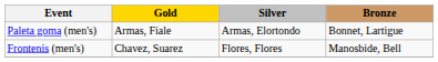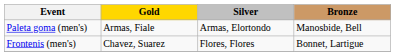Paleta goma (men's) | Bronze: Bonnet, Lartigue -> Manosbide, Bell
Frontenis (men's) | Bronze: Manosbide, Bell -> Bonnet, Lartigue
